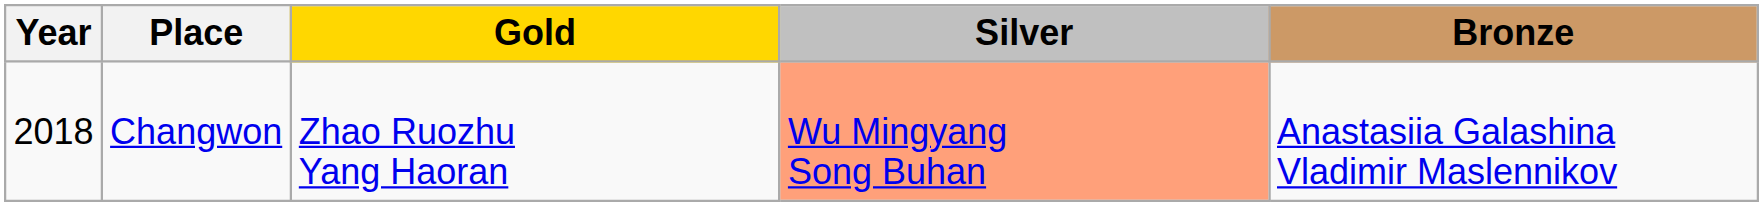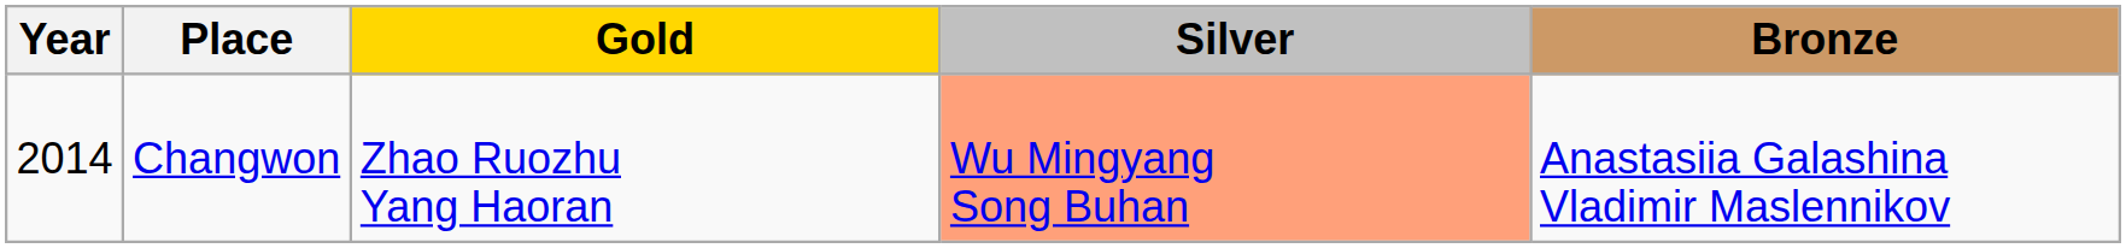Changwon | Year: 2018 -> 2014
